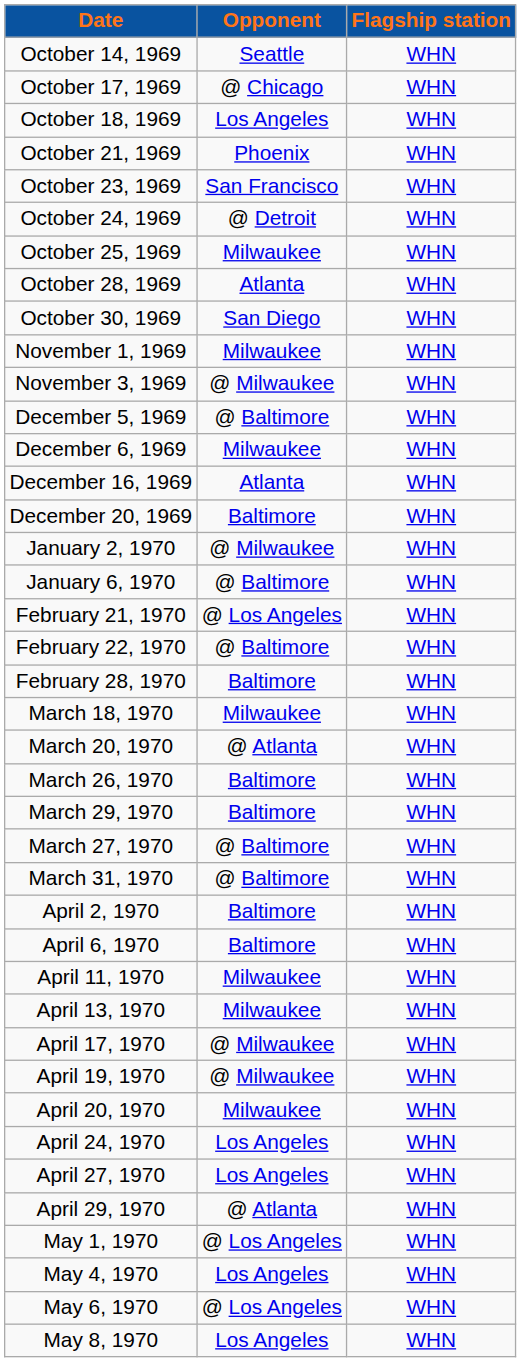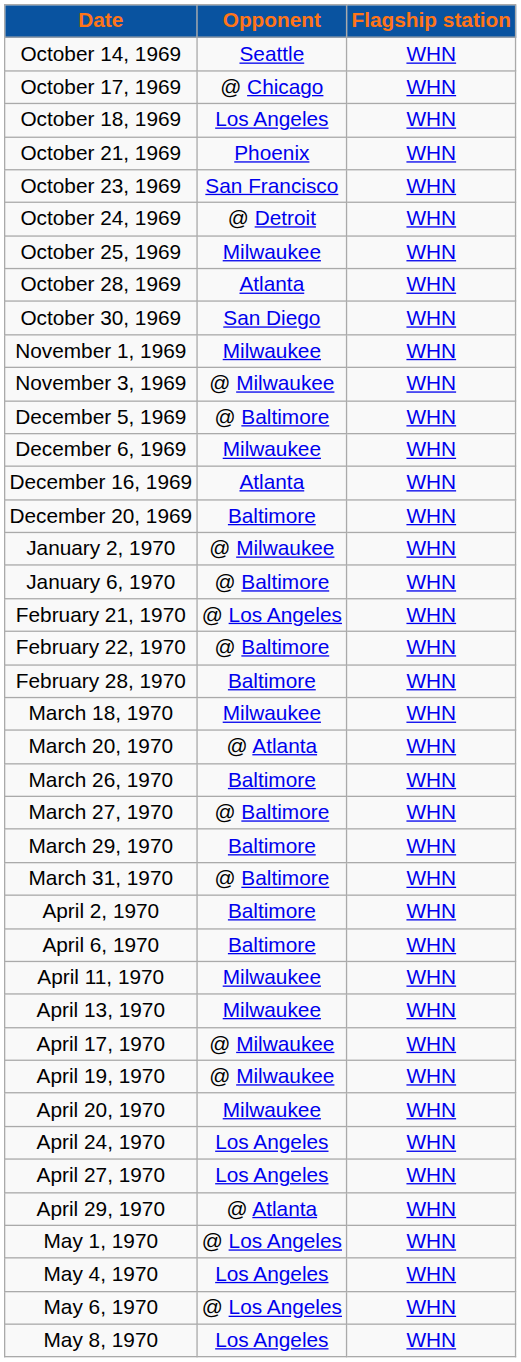rows swapped: March 27, 1970 <-> March 29, 1970
